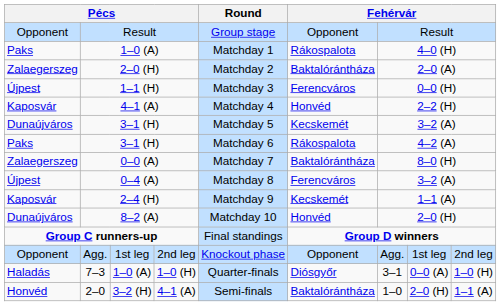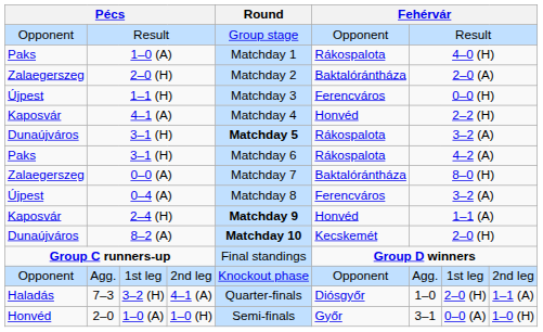Dunaújváros / 3–1 (H) | Round: normal -> bold
Dunaújváros / 3–1 (H) | column 6: Kecskemét -> Rákospalota
2–4 (H) | Round: normal -> bold
2–4 (H) | column 6: Kecskemét -> Honvéd
8–2 (A) | Round: normal -> bold
8–2 (A) | column 6: Honvéd -> Kecskemét
7–3 | column 3: 1–0 (A) -> 3–2 (H)
7–3 | column 4: 1–0 (H) -> 4–1 (A)
7–3 | column 7: 3–1 -> 1–0
7–3 | column 8: 0–0 (A) -> 2–0 (H)
7–3 | column 9: 1–0 (H) -> 1–1 (A)
2–0 | column 3: 3–2 (H) -> 1–0 (A)
2–0 | column 4: 4–1 (A) -> 1–0 (H)
2–0 | column 6: Baktalórántháza -> Győr
2–0 | column 7: 1–0 -> 3–1
2–0 | column 8: 2–0 (H) -> 0–0 (A)
2–0 | column 9: 1–1 (A) -> 1–0 (H)
